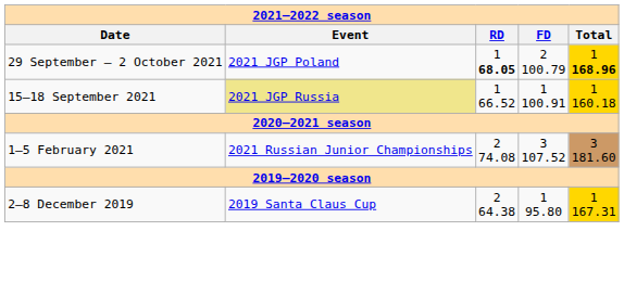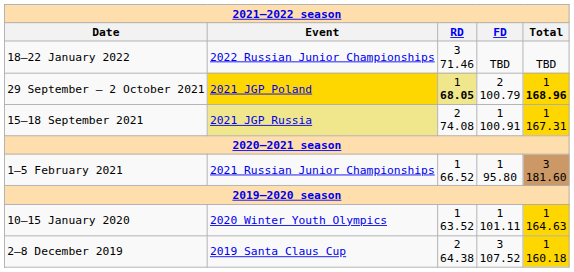+ row: 18–22 January 2022 | 2022 Russian Junior Championships | 3 71.46 | TBD | TBD
29 September – 2 October 2021 | column 2: no background -> gold background
29 September – 2 October 2021 | column 3: no background -> khaki background
15–18 September 2021 | column 3: 1 66.52 -> 2 74.08
15–18 September 2021 | column 5: 1 160.18 -> 1 167.31
1–5 February 2021 | column 3: 2 74.08 -> 1 66.52
1–5 February 2021 | column 4: 3 107.52 -> 1 95.80
+ row: 10–15 January 2020 | 2020 Winter Youth Olympics | 1 63.52 | 1 101.11 | 1 164.63
2–8 December 2019 | column 4: 1 95.80 -> 3 107.52
2–8 December 2019 | column 5: 1 167.31 -> 1 160.18
